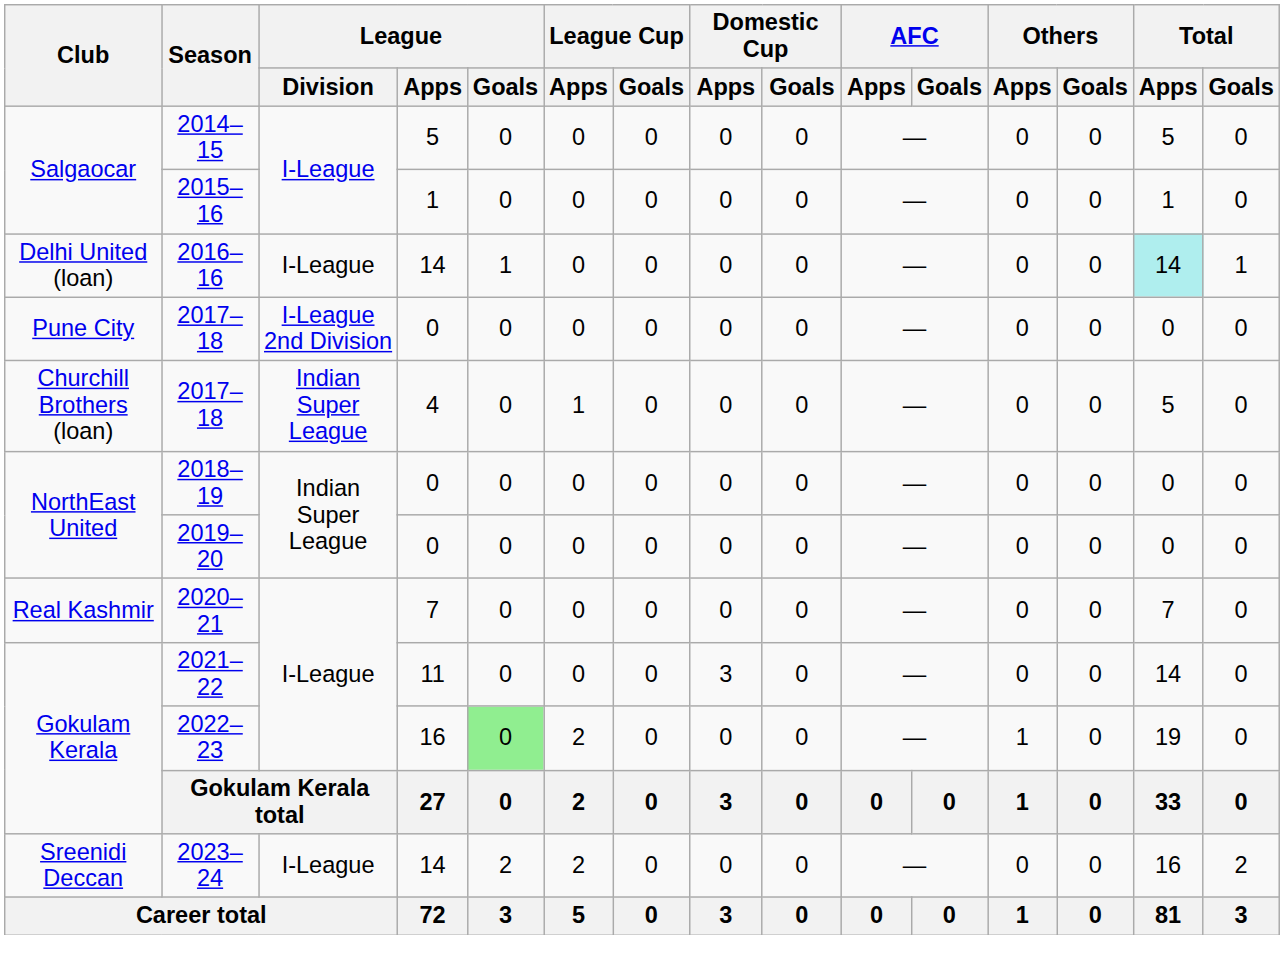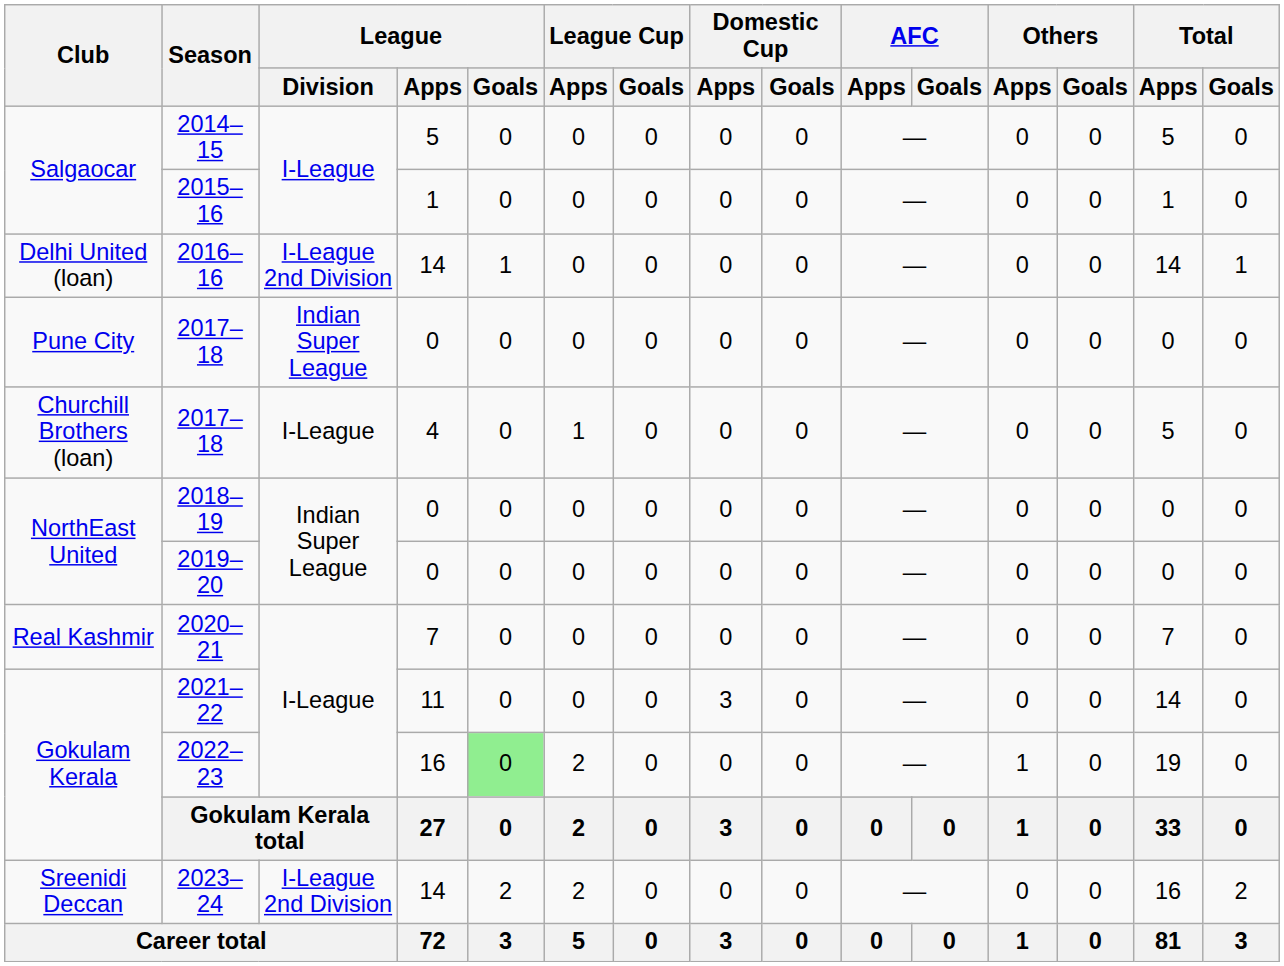2016–16 | League / Division: I-League -> I-League 2nd Division
2016–16 | Total / Apps: paleturquoise background -> no background
Pune City / 2017–18 | League / Division: I-League 2nd Division -> Indian Super League
Churchill Brothers (loan) / 2017–18 | League / Division: Indian Super League -> I-League
2023–24 | League / Division: I-League -> I-League 2nd Division
